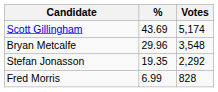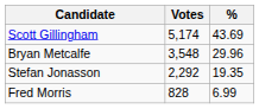columns swapped: Votes <-> %
